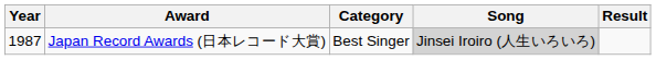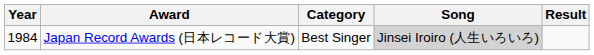Japan Record Awards (日本レコード大賞) | Year: 1987 -> 1984
